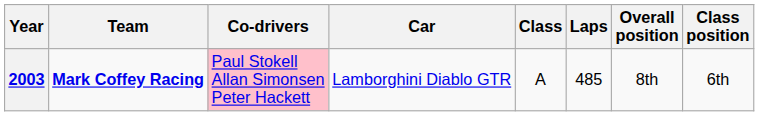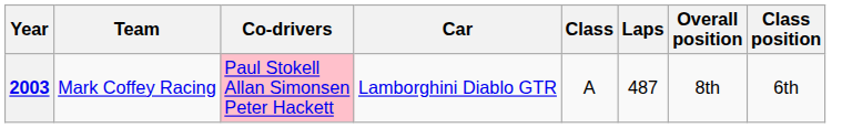2003 | Team: bold -> normal
2003 | Laps: 485 -> 487
